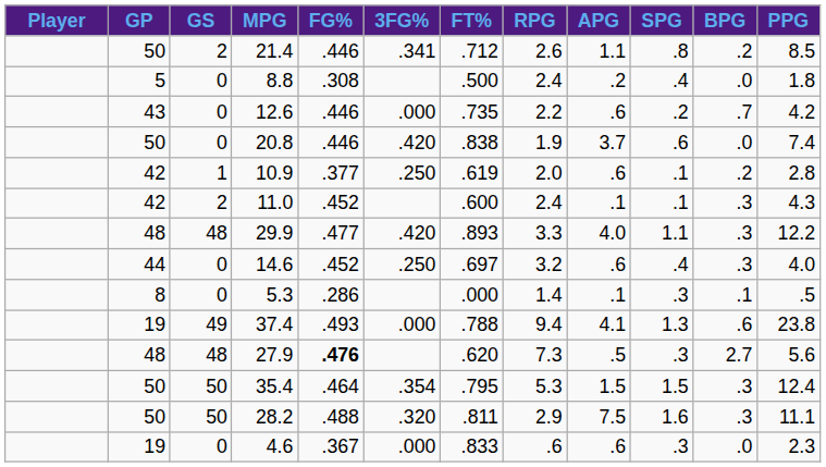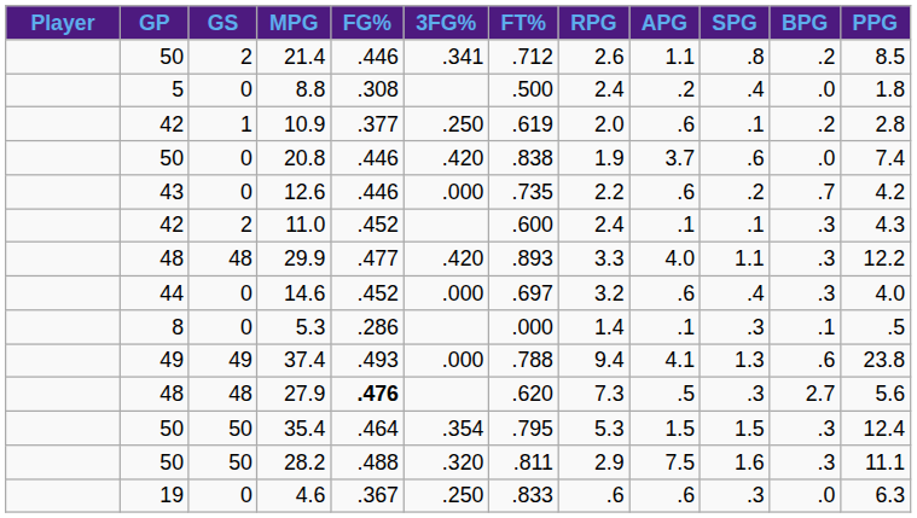rows swapped: 12.6 <-> 10.9
14.6 | 3FG%: .250 -> .000
37.4 | GP: 19 -> 49
4.6 | 3FG%: .000 -> .250
4.6 | PPG: 2.3 -> 6.3
